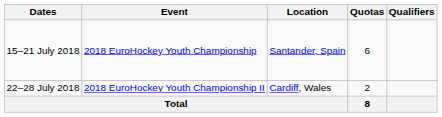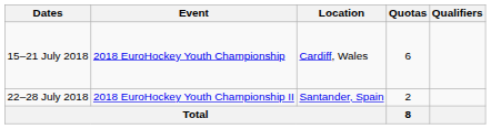15–21 July 2018 | Location: Santander, Spain -> Cardiff, Wales
22–28 July 2018 | Location: Cardiff, Wales -> Santander, Spain
